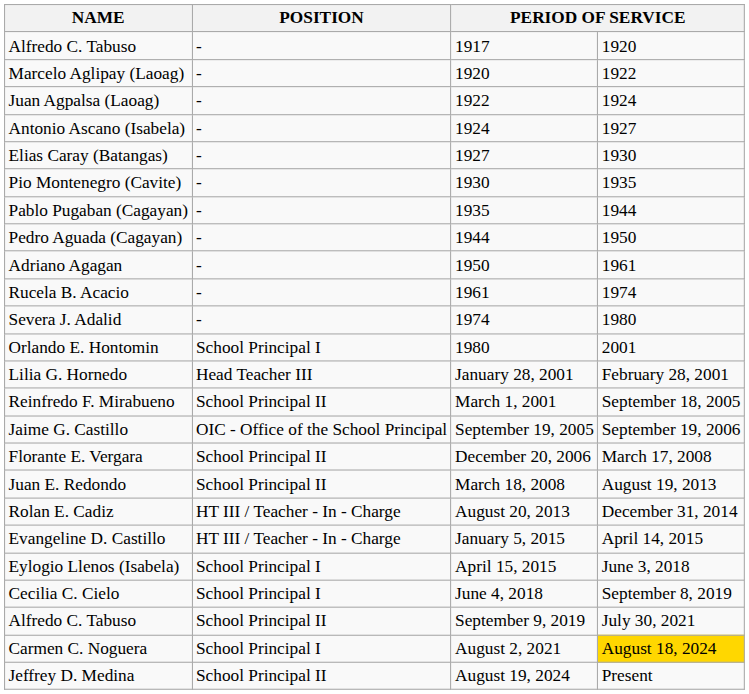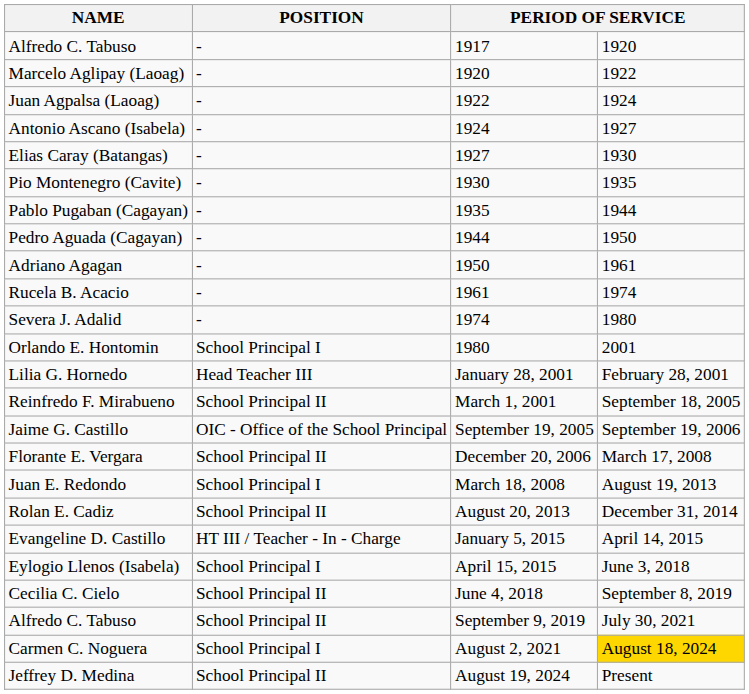March 18, 2008 | POSITION: School Principal II -> School Principal I
August 20, 2013 | POSITION: HT III / Teacher - In - Charge -> School Principal II
June 4, 2018 | POSITION: School Principal I -> School Principal II
